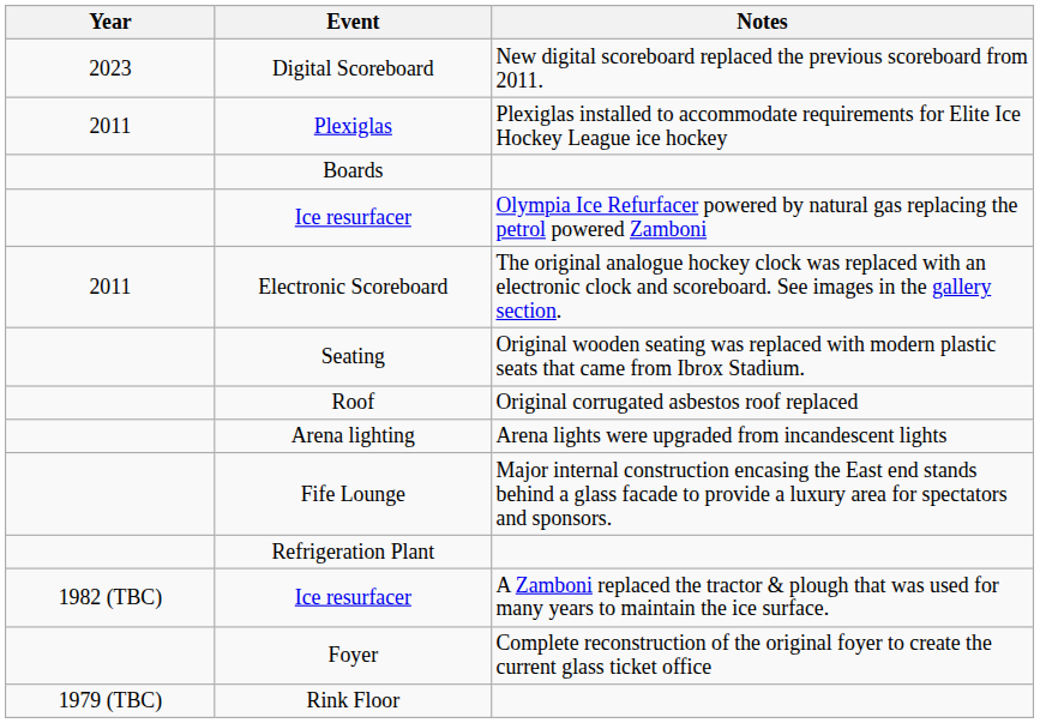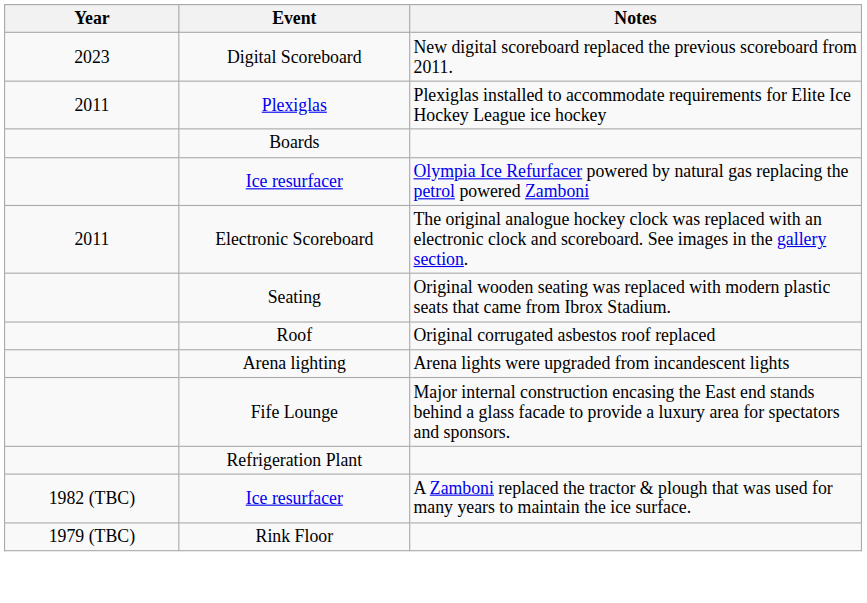- row: Foyer | Complete reconstruction of the original foyer to create the current glass ticket office
